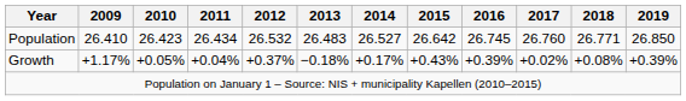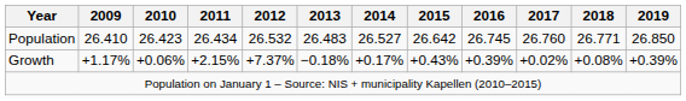Growth | 2010: +0.05% -> +0.06%
Growth | 2011: +0.04% -> +2.15%
Growth | 2012: +0.37% -> +7.37%
